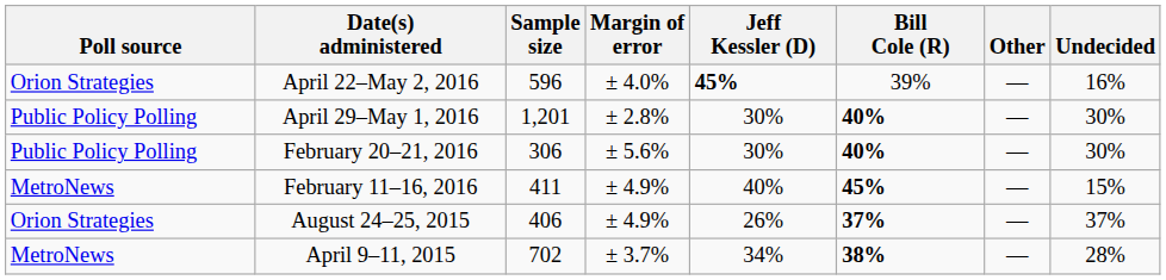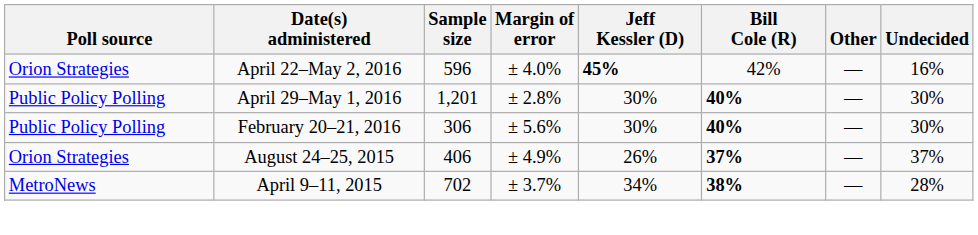April 22–May 2, 2016 | Bill Cole (R): 39% -> 42%
- row: MetroNews | February 11–16, 2016 | 411 | ± 4.9% | 40% | 45% | — | 15%
